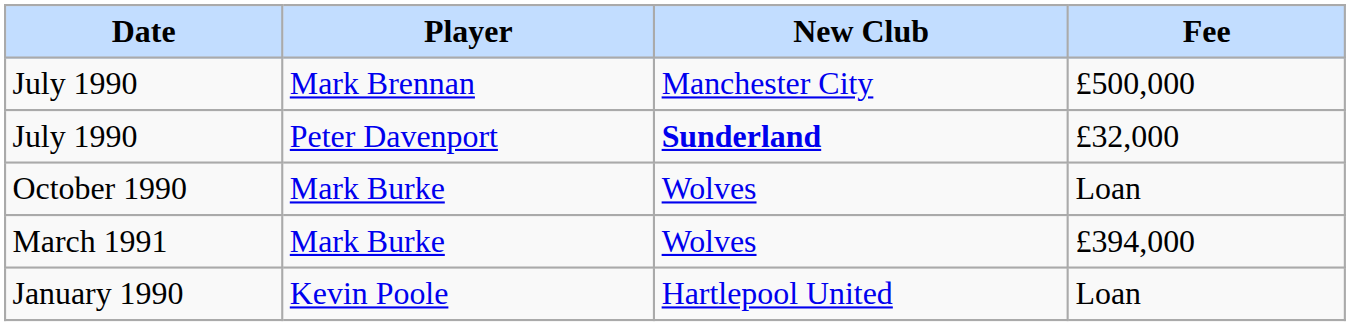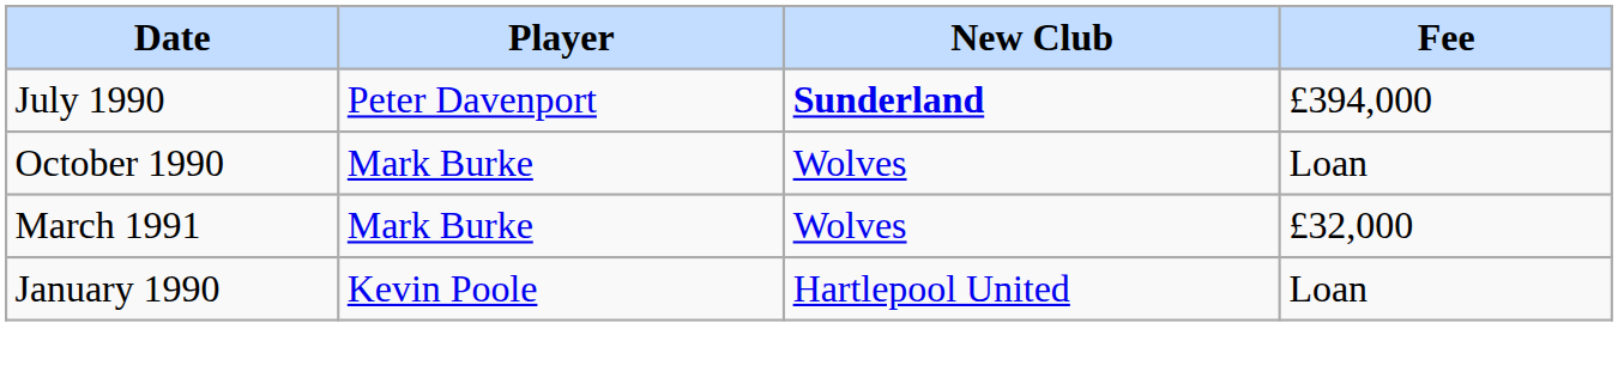- row: July 1990 | Mark Brennan | Manchester City | £500,000
July 1990 / Peter Davenport | Fee: £32,000 -> £394,000
March 1991 | Fee: £394,000 -> £32,000
